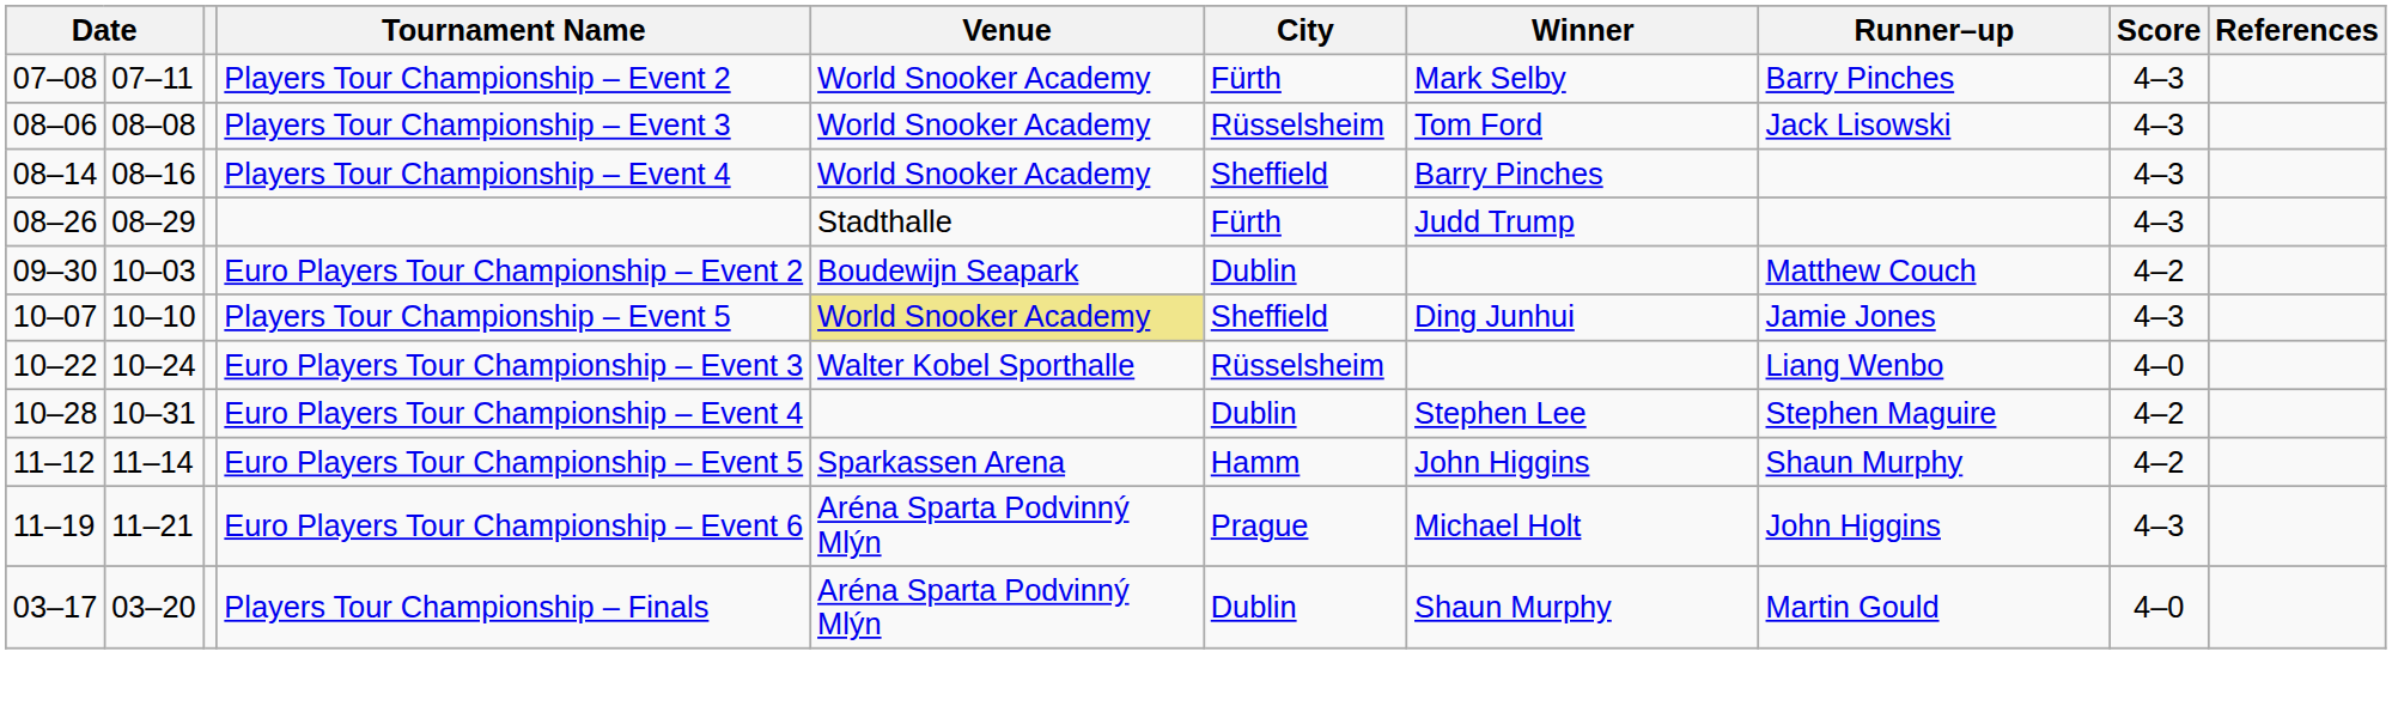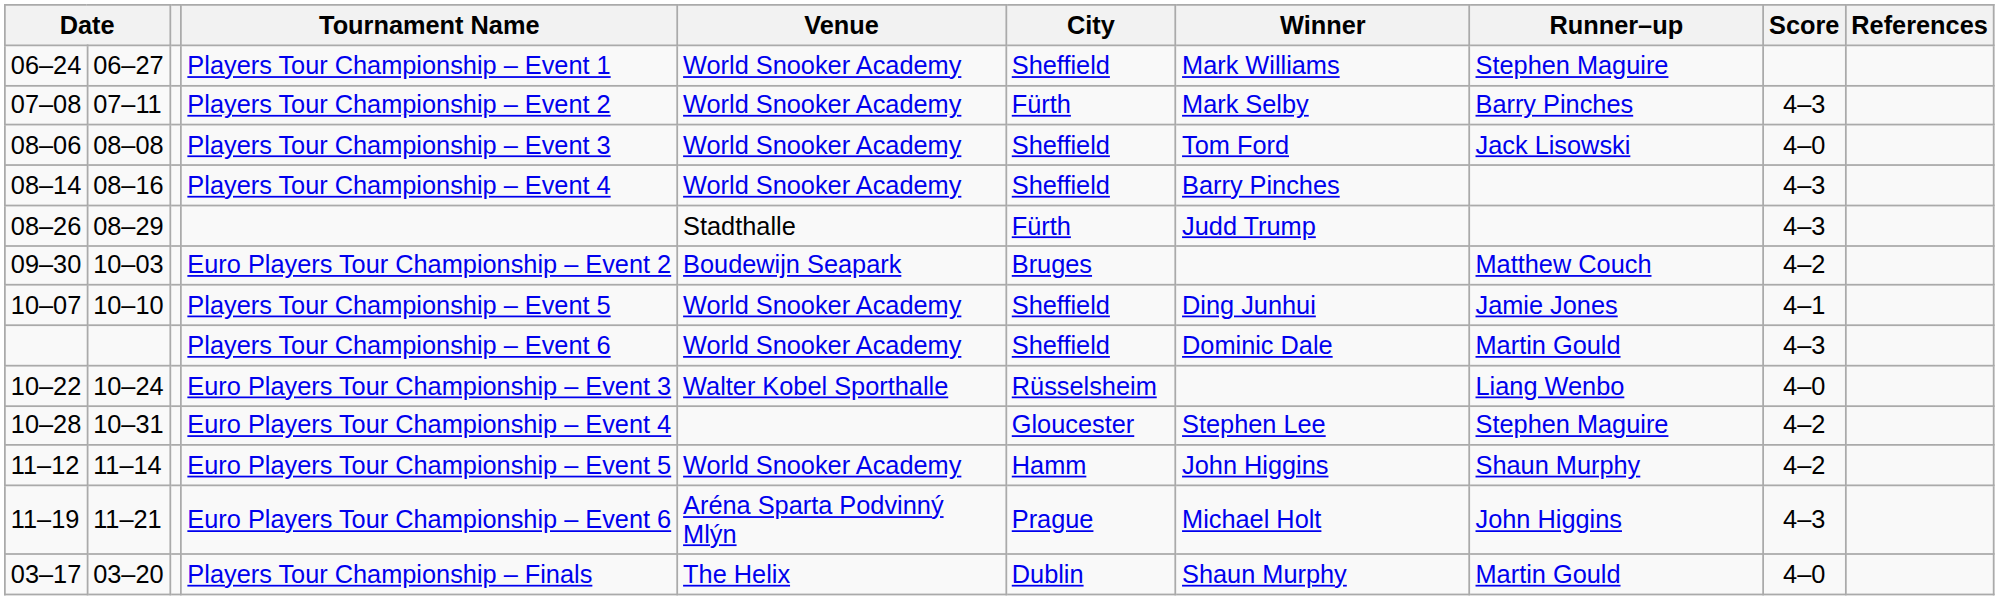+ row: 06–24 | 06–27 | Players Tour Championship – Event 1 | World Snooker Academy | Sheffield | Mark Williams | Stephen Maguire
Players Tour Championship – Event 3 | City: Rüsselsheim -> Sheffield
Players Tour Championship – Event 3 | Score: 4–3 -> 4–0
Euro Players Tour Championship – Event 2 | City: Dublin -> Bruges
Players Tour Championship – Event 5 | Venue: khaki background -> no background
Players Tour Championship – Event 5 | Score: 4–3 -> 4–1
+ row: Players Tour Championship – Event 6 | World Snooker Academy | Sheffield | Dominic Dale | Martin Gould | 4–3
Euro Players Tour Championship – Event 4 | City: Dublin -> Gloucester
Euro Players Tour Championship – Event 5 | Venue: Sparkassen Arena -> World Snooker Academy
Players Tour Championship – Finals | Venue: Aréna Sparta Podvinný Mlýn -> The Helix
